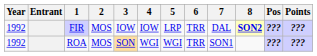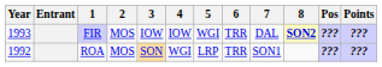FIR | Year: 1992 -> 1993
FIR | 5: LRP -> WGI
ROA | 5: WGI -> LRP
